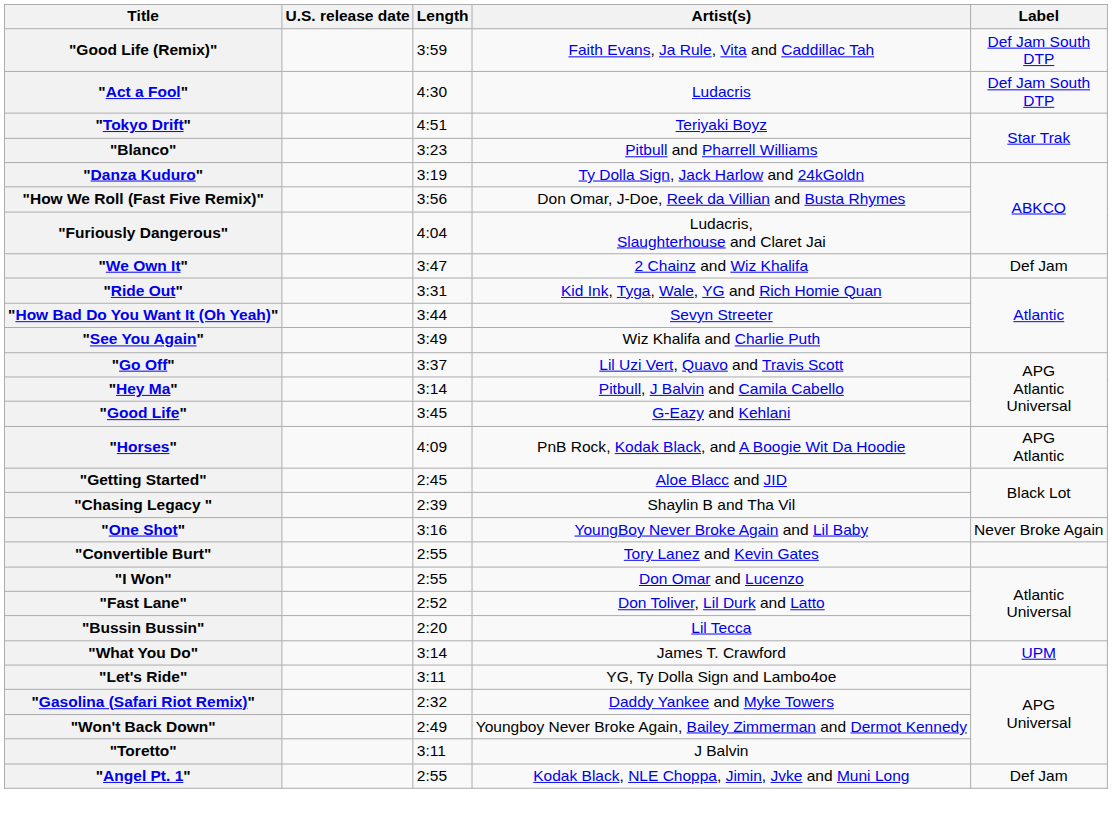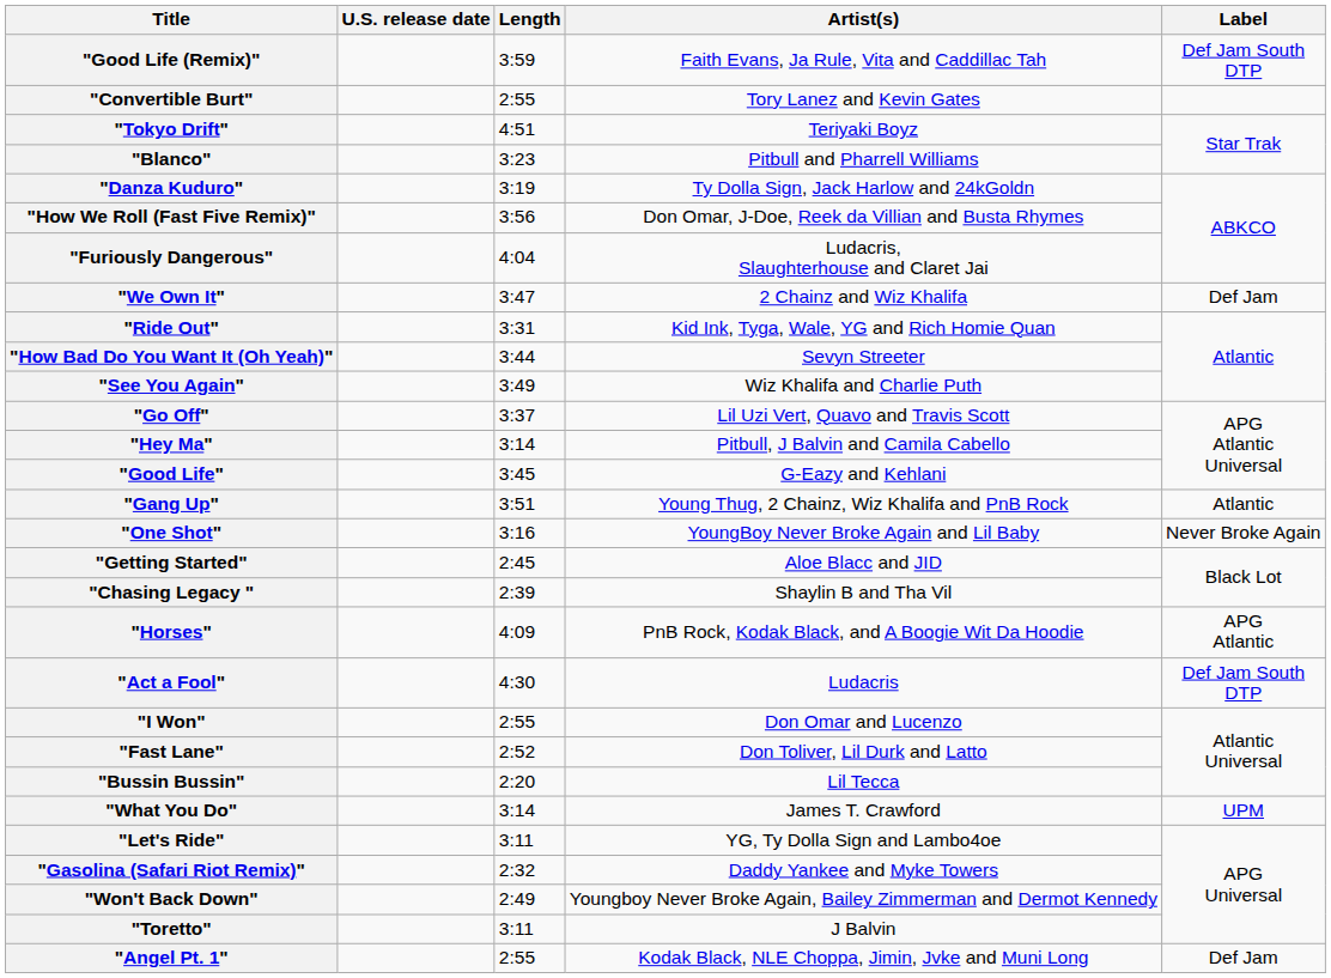rows swapped: "Act a Fool" <-> "Convertible Burt"
+ row: "Gang Up" | 3:51 | Young Thug, 2 Chainz, Wiz Khalifa and PnB Rock | Atlantic
rows swapped: "Horses" <-> "One Shot"
